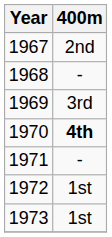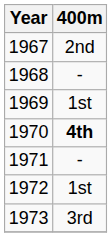1969 | 400m: 3rd -> 1st
1973 | 400m: 1st -> 3rd
